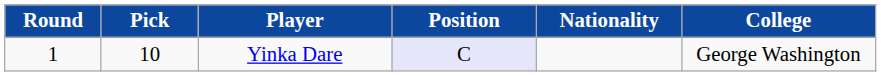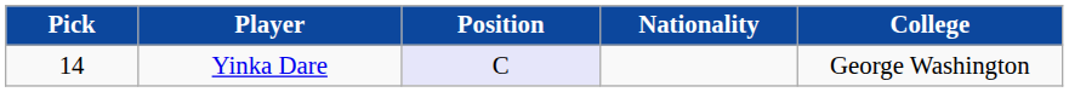- column: Round | 1
Yinka Dare | Pick: 10 -> 14
